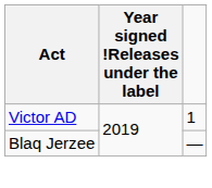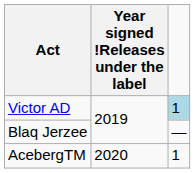Victor AD | column 3: no background -> lightblue background
+ row: AcebergTM | 2020 | 1
